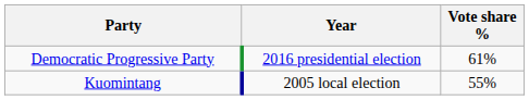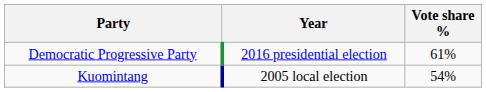Kuomintang | Vote share %: 55% -> 54%
